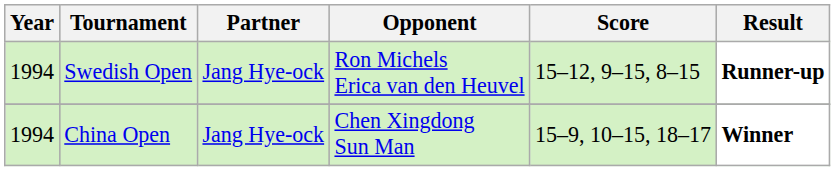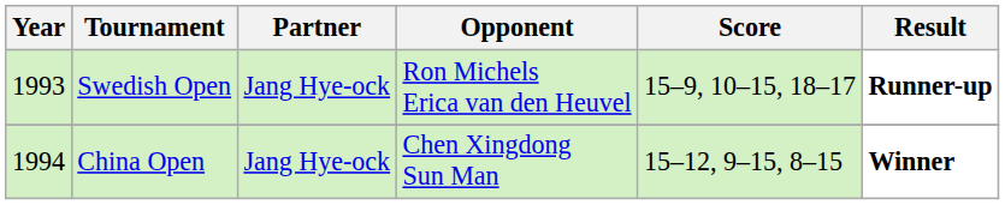Swedish Open | Year: 1994 -> 1993
Swedish Open | Score: 15–12, 9–15, 8–15 -> 15–9, 10–15, 18–17
China Open | Score: 15–9, 10–15, 18–17 -> 15–12, 9–15, 8–15
